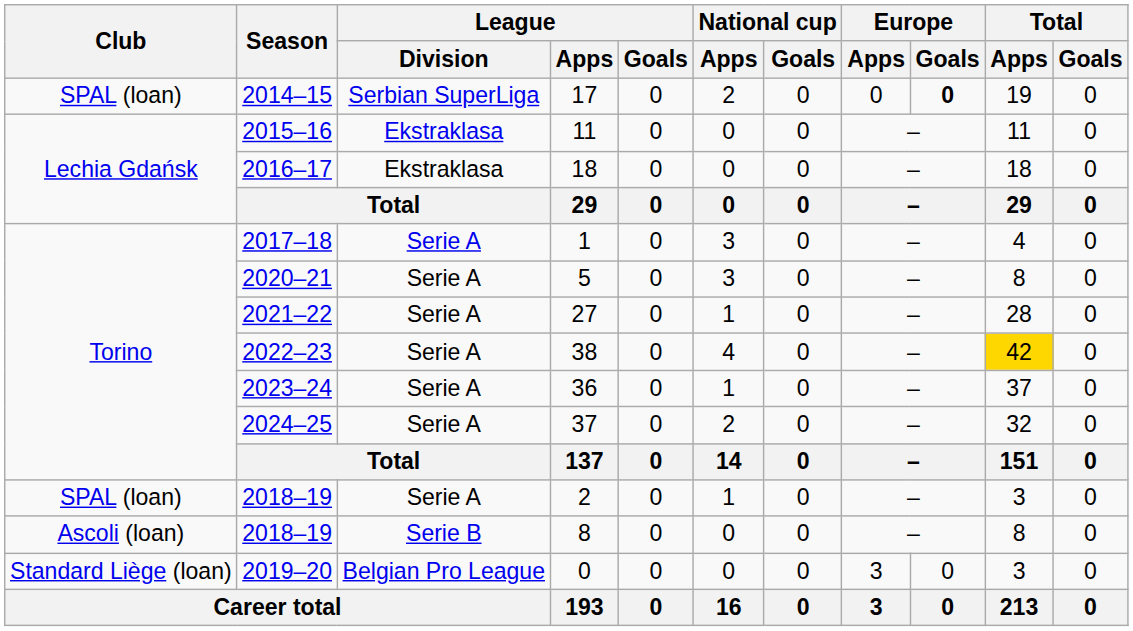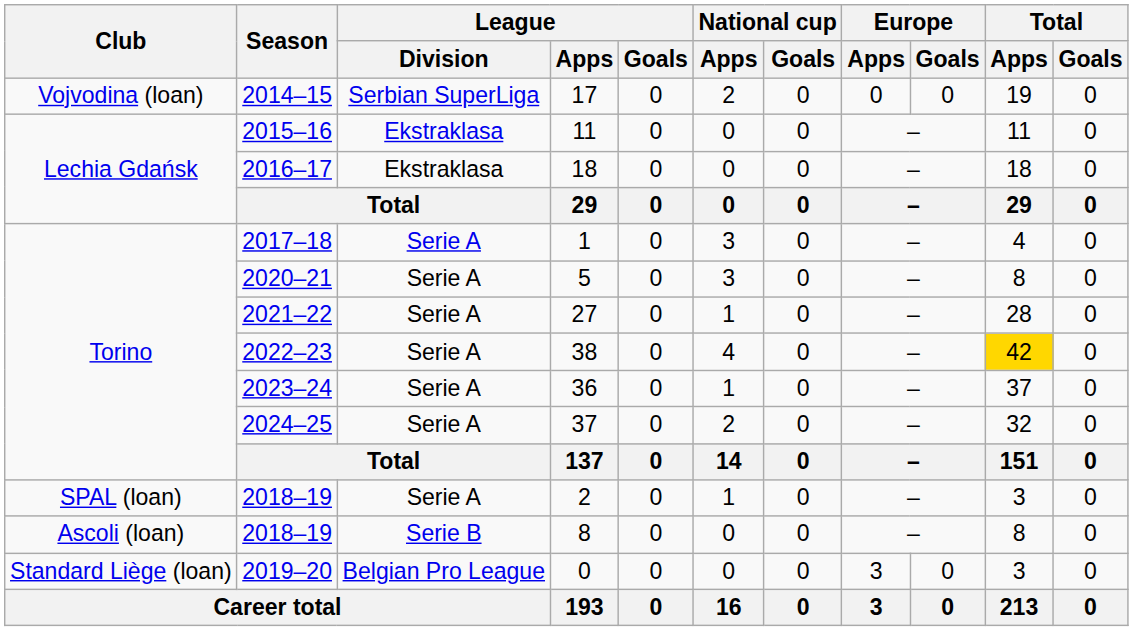17 | Club: SPAL (loan) -> Vojvodina (loan)
17 | Europe / Goals: bold -> normal
